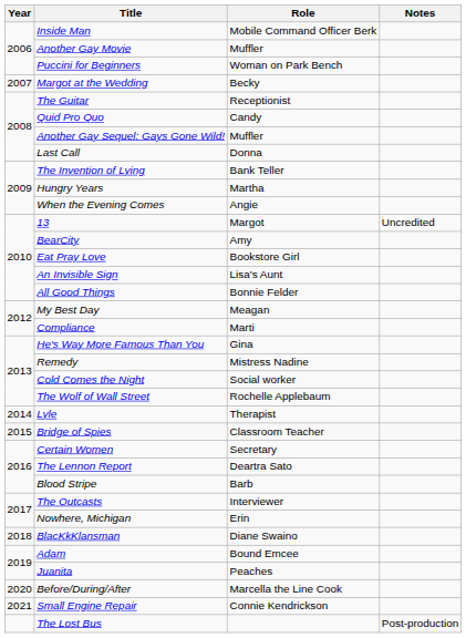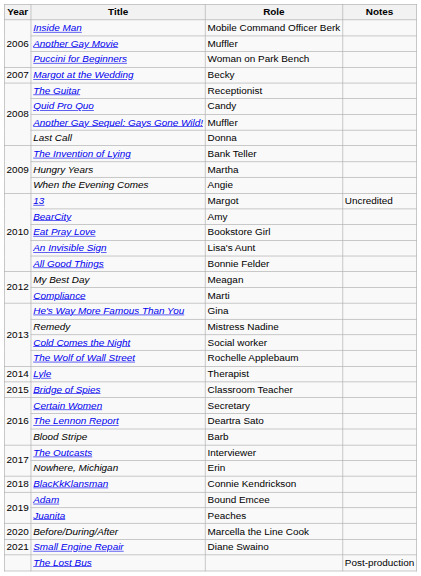BlacKkKlansman | Role: Diane Swaino -> Connie Kendrickson
Small Engine Repair | Role: Connie Kendrickson -> Diane Swaino
